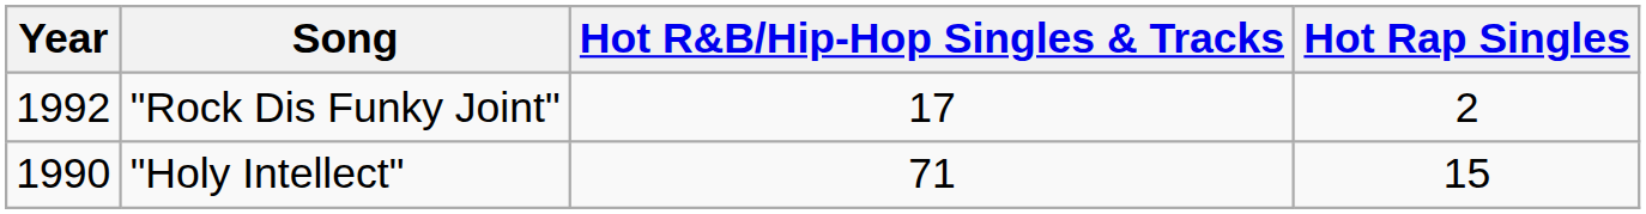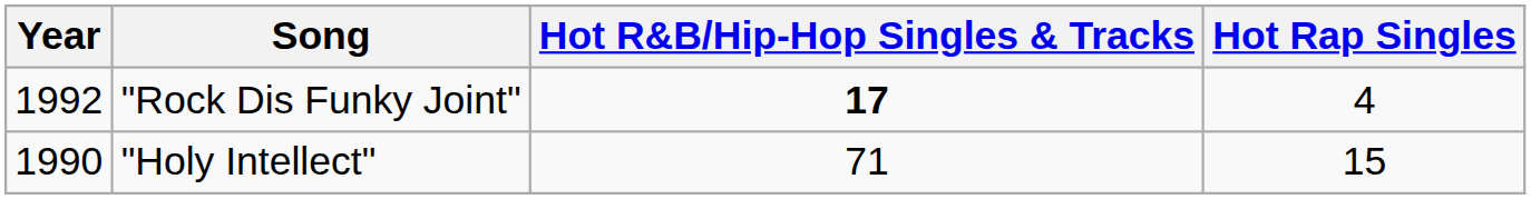"Rock Dis Funky Joint" | Hot R&B/Hip-Hop Singles & Tracks: normal -> bold
"Rock Dis Funky Joint" | Hot Rap Singles: 2 -> 4
